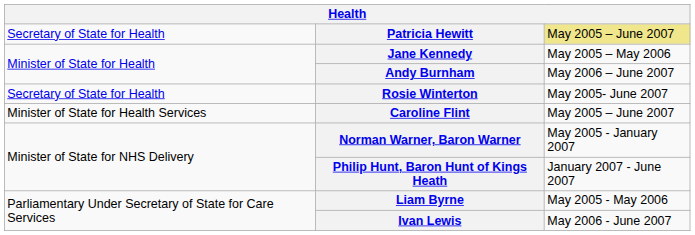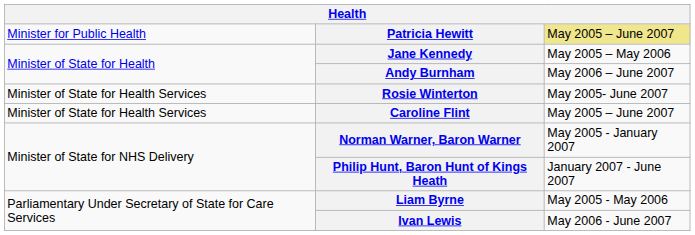Patricia Hewitt | column 1: Secretary of State for Health -> Minister for Public Health
Rosie Winterton | column 1: Secretary of State for Health -> Minister of State for Health Services
